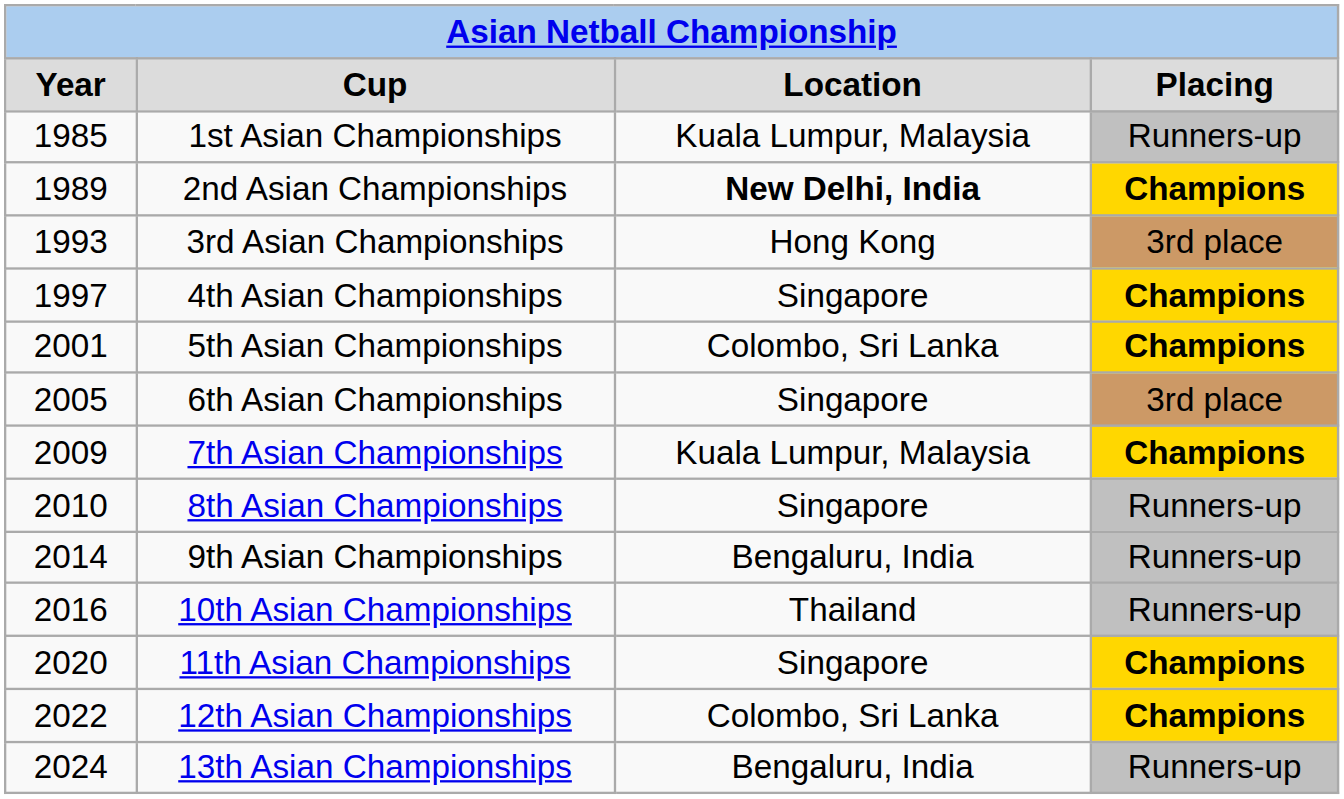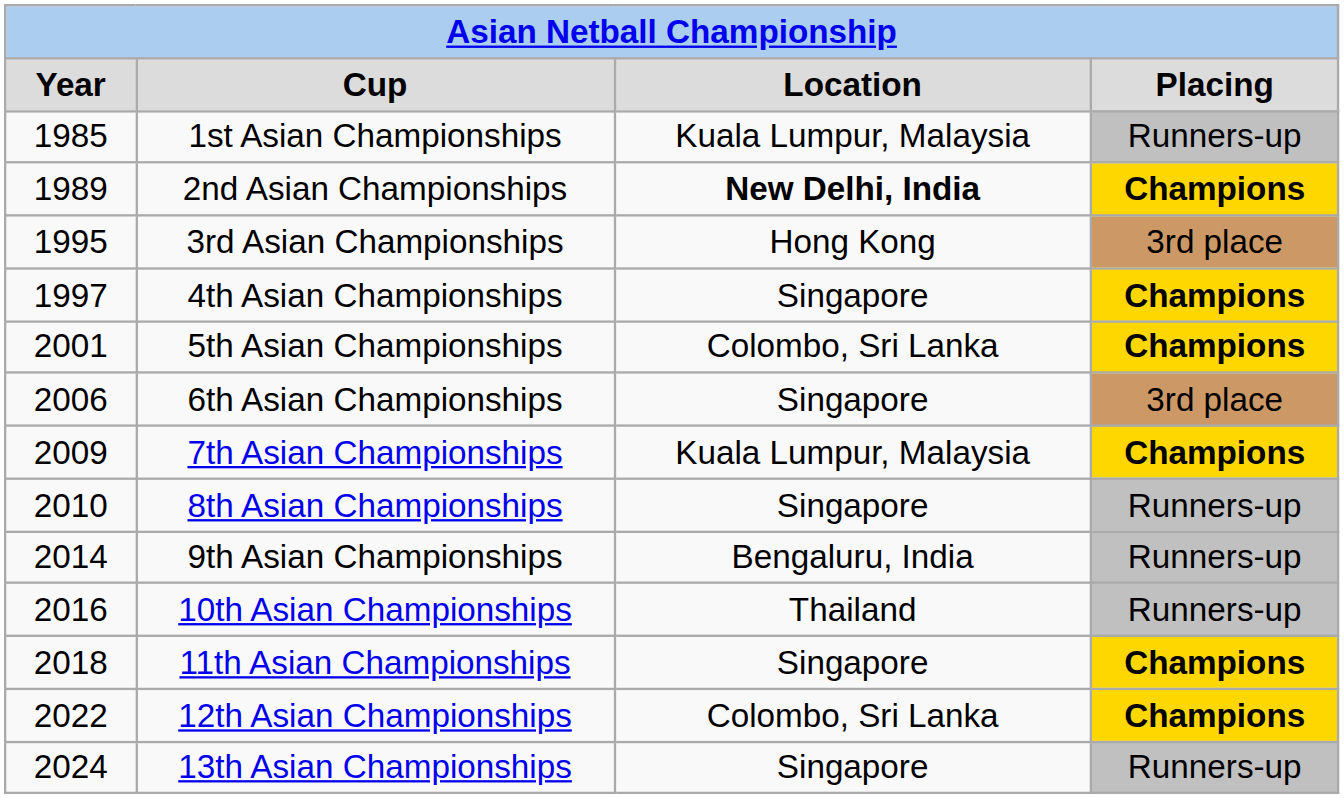3rd Asian Championships | Year: 1993 -> 1995
6th Asian Championships | Year: 2005 -> 2006
11th Asian Championships | Year: 2020 -> 2018
13th Asian Championships | Location: Bengaluru, India -> Singapore
